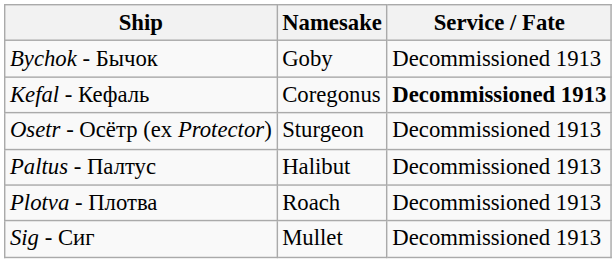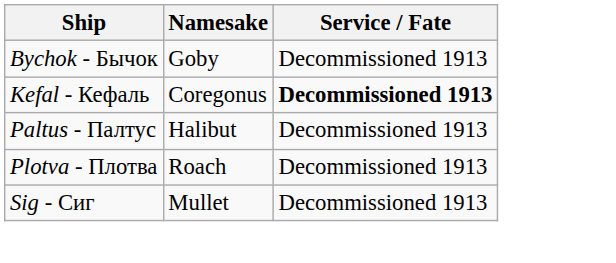- row: Osetr - Осётр (ex Protector) | Sturgeon | Decommissioned 1913
